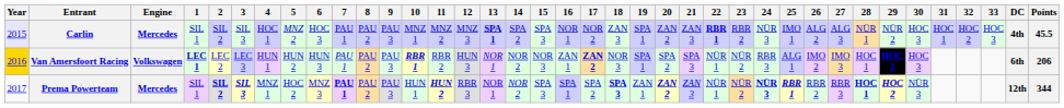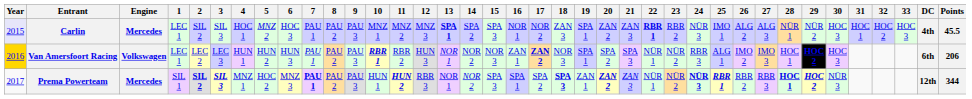Carlin | 1: SIL 1 -> LEC 1
Van Amersfoort Racing | 1: bold -> normal
